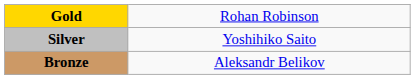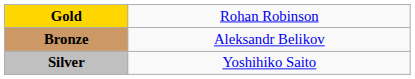rows swapped: Silver <-> Bronze
